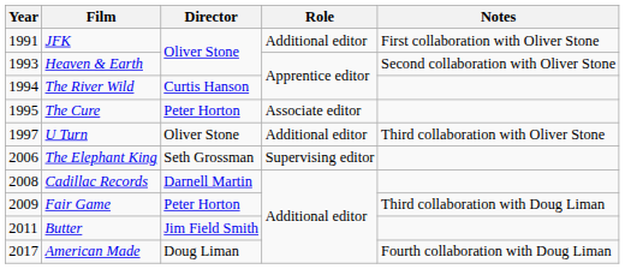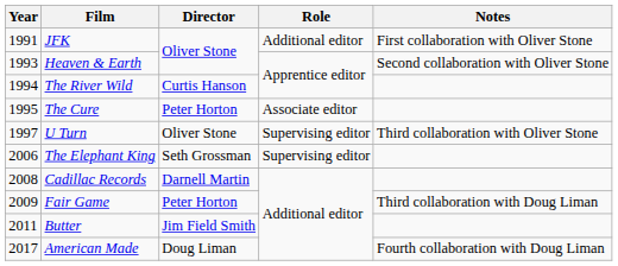U Turn | Role: Additional editor -> Supervising editor
